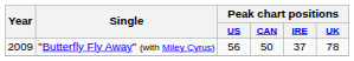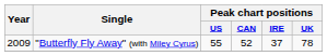"Butterfly Fly Away" (with Miley Cyrus) | Peak chart positions / US: 56 -> 55
"Butterfly Fly Away" (with Miley Cyrus) | Peak chart positions / CAN: 50 -> 52
